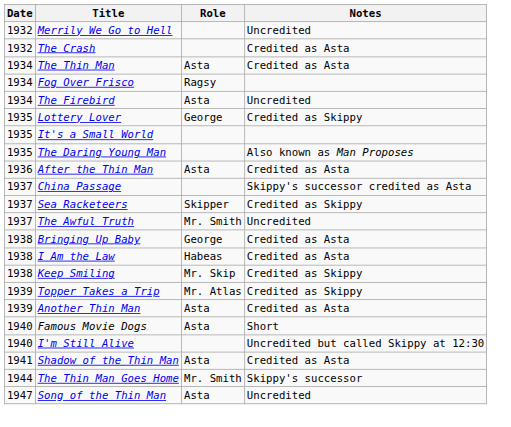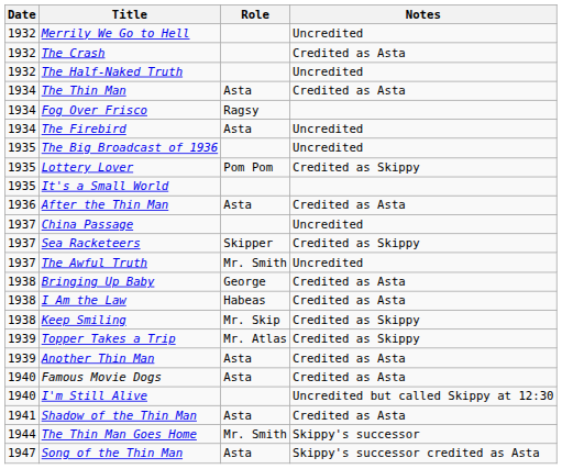+ row: 1932 | The Half-Naked Truth | Uncredited
+ row: 1935 | The Big Broadcast of 1936 | Uncredited
Lottery Lover | Role: George -> Pom Pom
- row: 1935 | The Daring Young Man | Also known as Man Proposes
China Passage | Notes: Skippy's successor credited as Asta -> Uncredited
Famous Movie Dogs | Notes: Short -> Credited as Asta
Song of the Thin Man | Notes: Uncredited -> Skippy's successor credited as Asta
